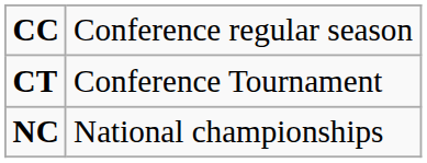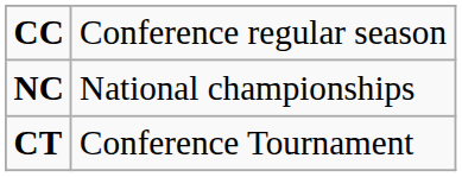rows swapped: CT <-> NC
